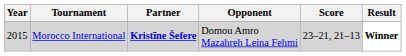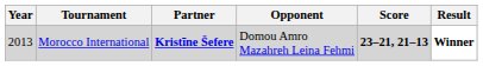Morocco International | Year: 2015 -> 2013
Morocco International | Score: normal -> bold
